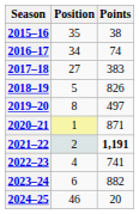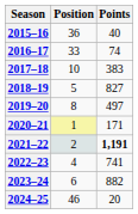2015–16 | Position: 35 -> 36
2015–16 | Points: 38 -> 40
2016–17 | Position: 34 -> 33
2017–18 | Position: 27 -> 10
2018–19 | Points: 826 -> 827
2020–21 | Points: 871 -> 171
